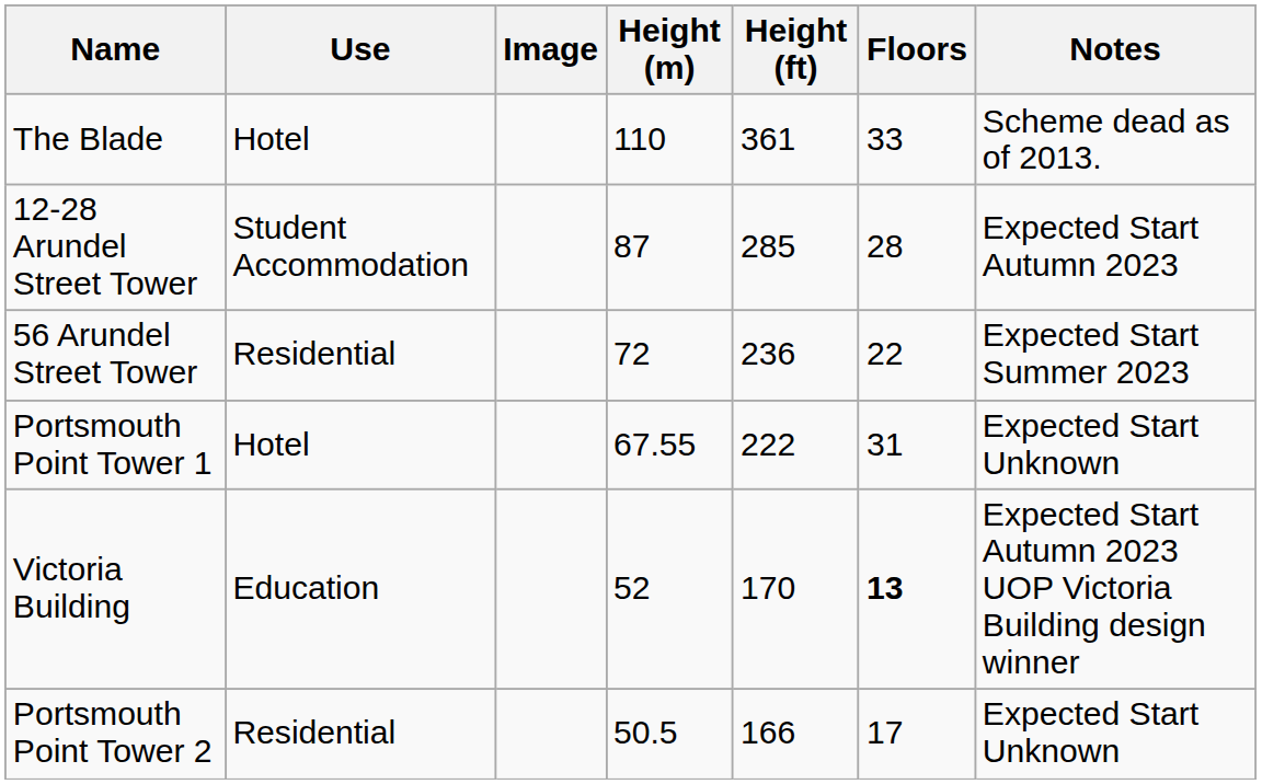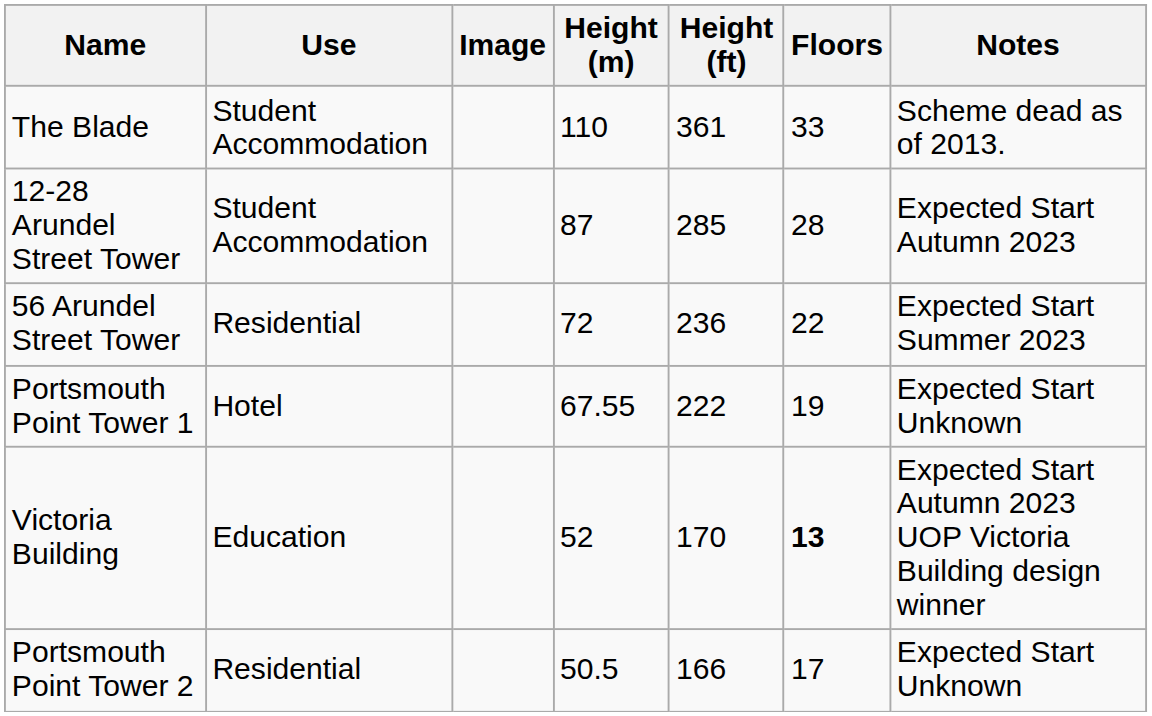The Blade | Use: Hotel -> Student Accommodation
Portsmouth Point Tower 1 | Floors: 31 -> 19
